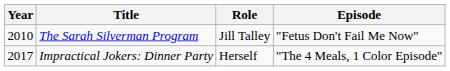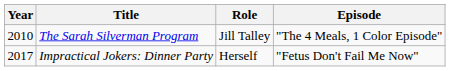The Sarah Silverman Program | Episode: "Fetus Don't Fail Me Now" -> "The 4 Meals, 1 Color Episode"
Impractical Jokers: Dinner Party | Episode: "The 4 Meals, 1 Color Episode" -> "Fetus Don't Fail Me Now"
